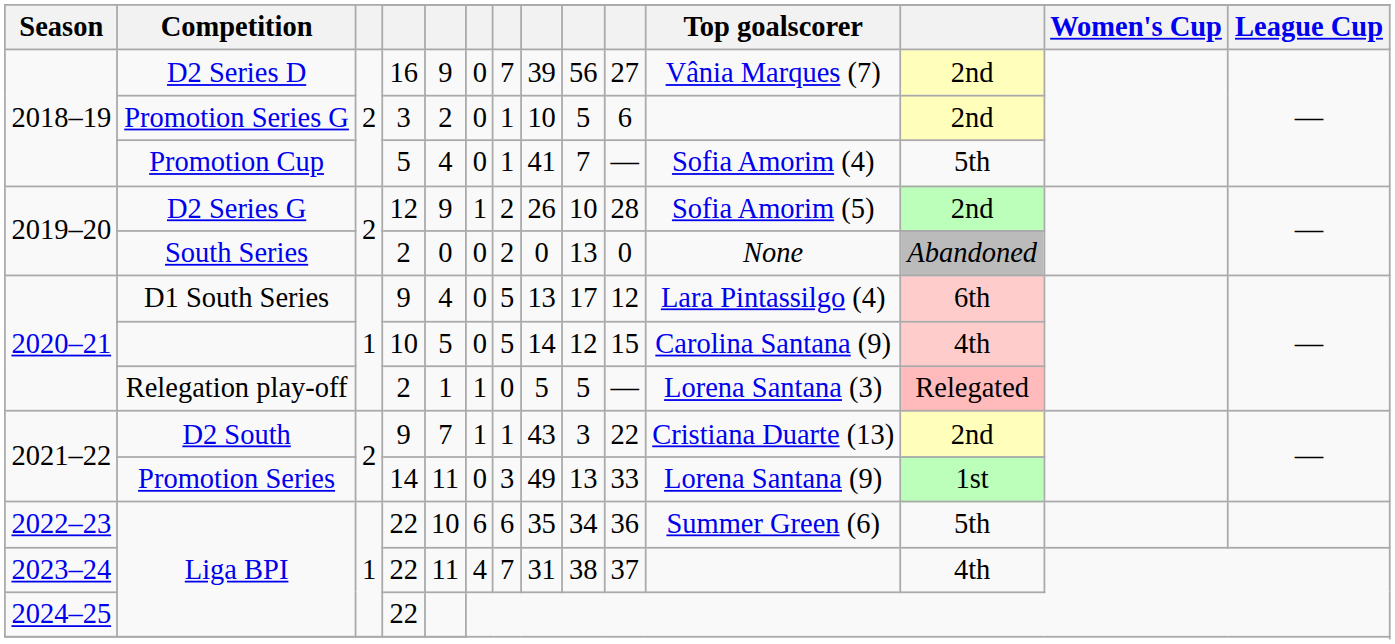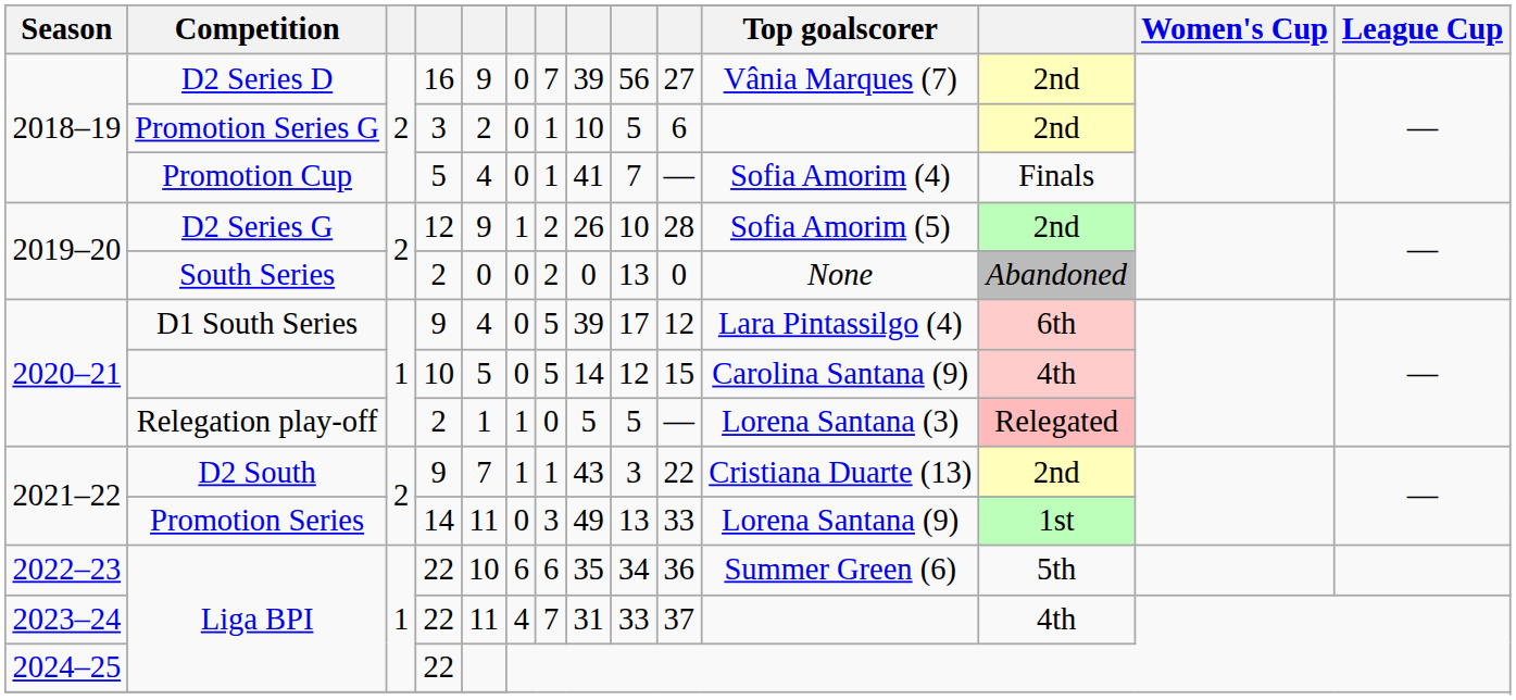Promotion Cup | column 12: 5th -> Finals
D1 South Series | column 8: 13 -> 39
2023–24 / Liga BPI | column 9: 38 -> 33
